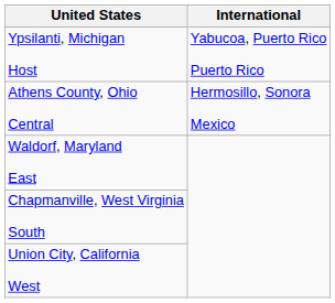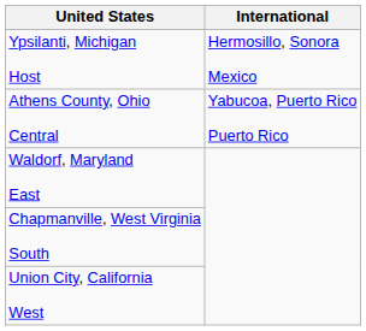Ypsilanti, Michigan Host | International: Yabucoa, Puerto Rico Puerto Rico -> Hermosillo, Sonora Mexico
Athens County, Ohio Central | International: Hermosillo, Sonora Mexico -> Yabucoa, Puerto Rico Puerto Rico
